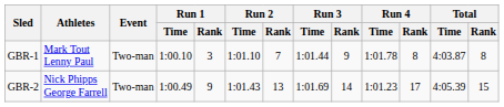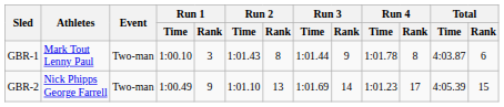GBR-1 | Run 2 / Time: 1:01.10 -> 1:01.43
GBR-1 | Run 2 / Rank: 7 -> 8
GBR-1 | Total / Rank: 8 -> 6
GBR-2 | Run 2 / Time: 1:01.43 -> 1:01.10
